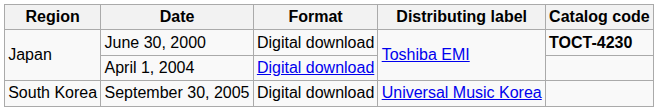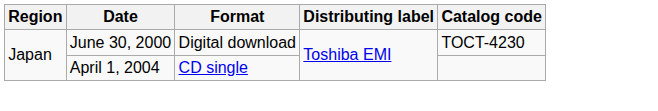June 30, 2000 | Catalog code: bold -> normal
April 1, 2004 | Format: Digital download -> CD single
- row: South Korea | September 30, 2005 | Digital download | Universal Music Korea
